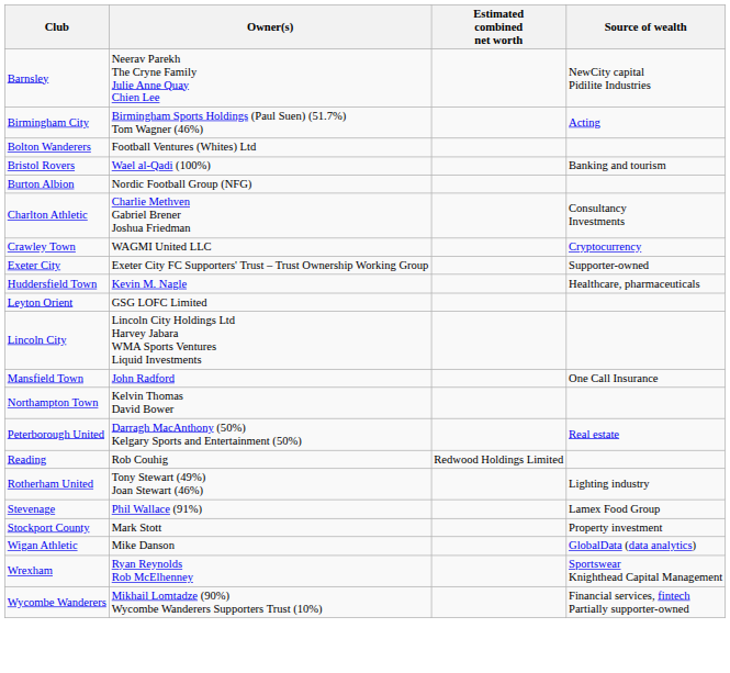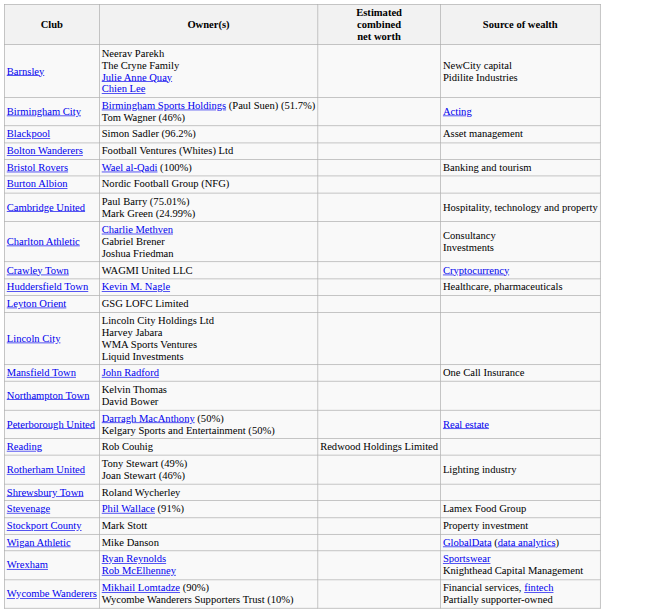+ row: Blackpool | Simon Sadler (96.2%) | Asset management
+ row: Cambridge United | Paul Barry (75.01%) Mark Green (24.99%) | Hospitality, technology and property
- row: Exeter City | Exeter City FC Supporters' Trust – Trust Ownership Working Group | Supporter-owned
+ row: Shrewsbury Town | Roland Wycherley
